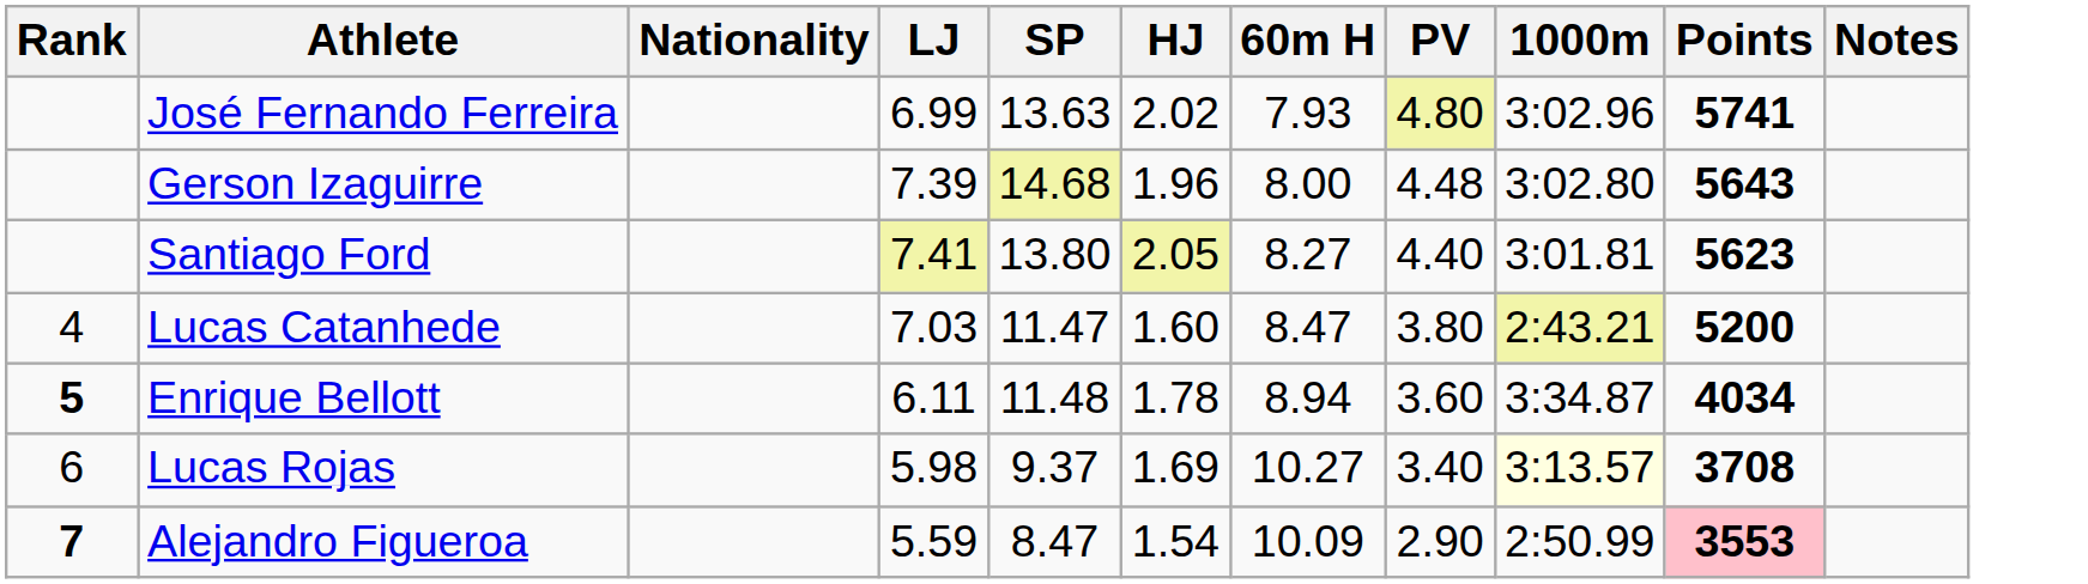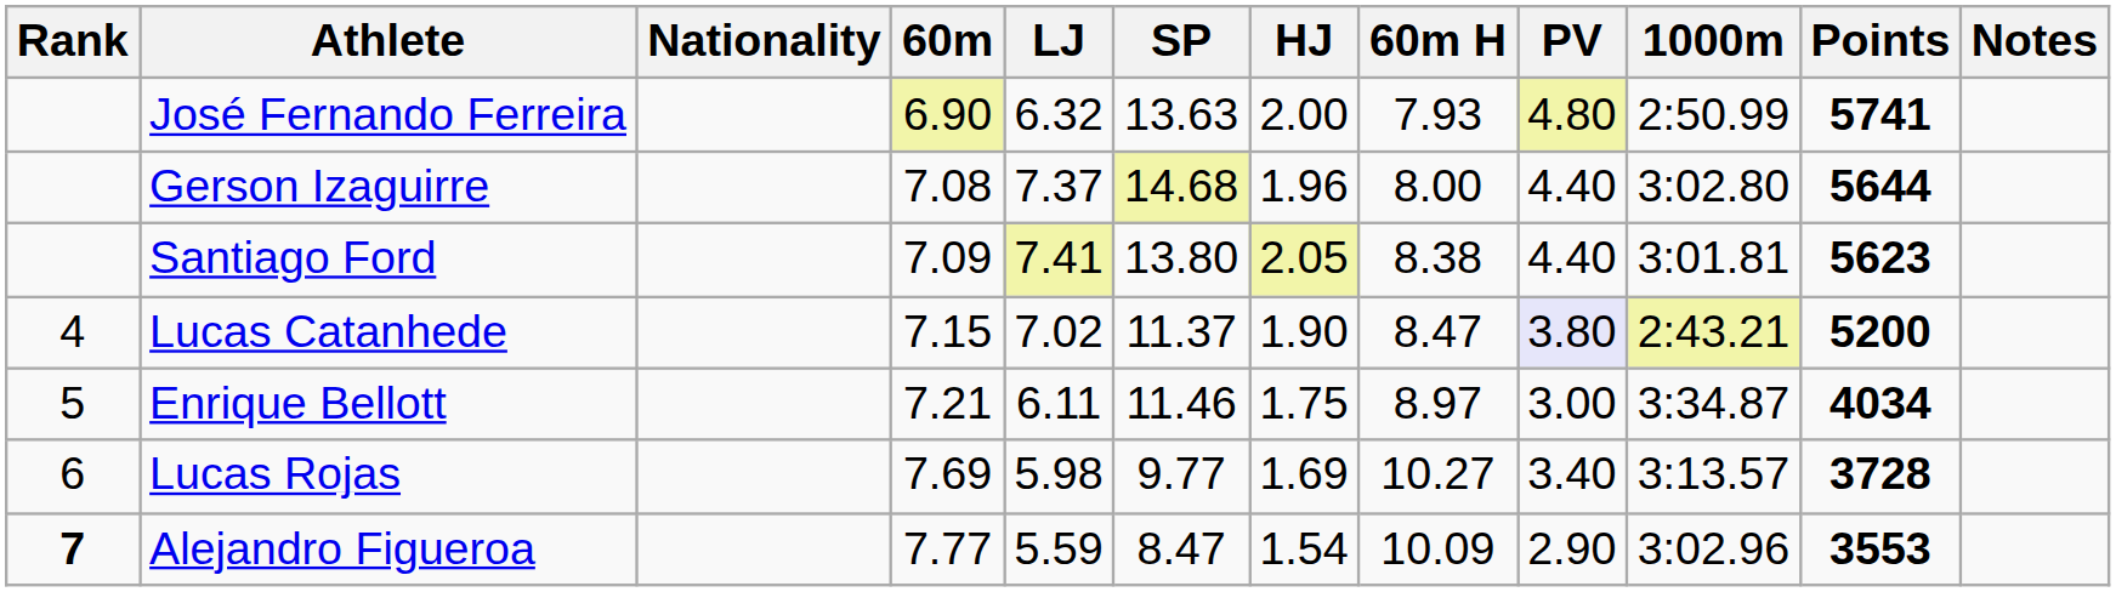+ column: 60m | 6.90 | 7.08 | 7.09 | 7.15 | 7.21 | 7.69 | 7.77
José Fernando Ferreira | LJ: 6.99 -> 6.32
José Fernando Ferreira | HJ: 2.02 -> 2.00
José Fernando Ferreira | 1000m: 3:02.96 -> 2:50.99
Gerson Izaguirre | LJ: 7.39 -> 7.37
Gerson Izaguirre | PV: 4.48 -> 4.40
Gerson Izaguirre | Points: 5643 -> 5644
Santiago Ford | 60m H: 8.27 -> 8.38
Lucas Catanhede | LJ: 7.03 -> 7.02
Lucas Catanhede | SP: 11.47 -> 11.37
Lucas Catanhede | HJ: 1.60 -> 1.90
Lucas Catanhede | PV: no background -> lavender background
Enrique Bellott | Rank: bold -> normal
Enrique Bellott | SP: 11.48 -> 11.46
Enrique Bellott | HJ: 1.78 -> 1.75
Enrique Bellott | 60m H: 8.94 -> 8.97
Enrique Bellott | PV: 3.60 -> 3.00
Lucas Rojas | SP: 9.37 -> 9.77
Lucas Rojas | 1000m: lightyellow background -> no background
Lucas Rojas | Points: 3708 -> 3728
Alejandro Figueroa | 1000m: 2:50.99 -> 3:02.96
Alejandro Figueroa | Points: pink background -> no background
